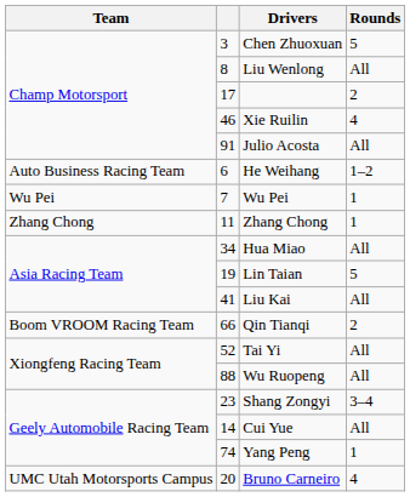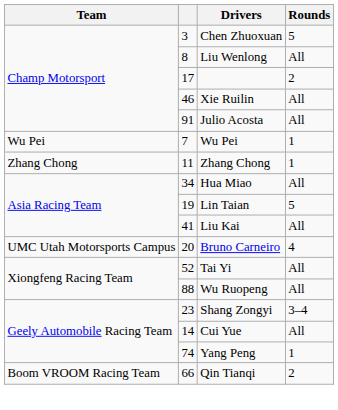Xie Ruilin | Rounds: 4 -> All
- row: Auto Business Racing Team | 6 | He Weihang | 1–2
rows swapped: Bruno Carneiro <-> Qin Tianqi
